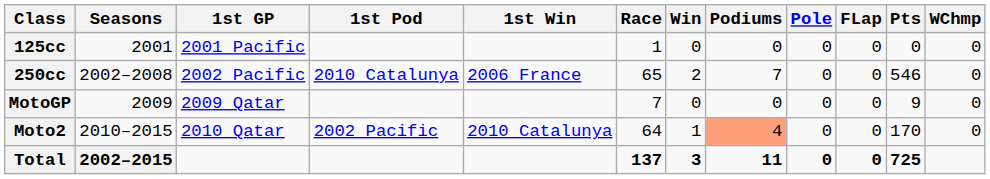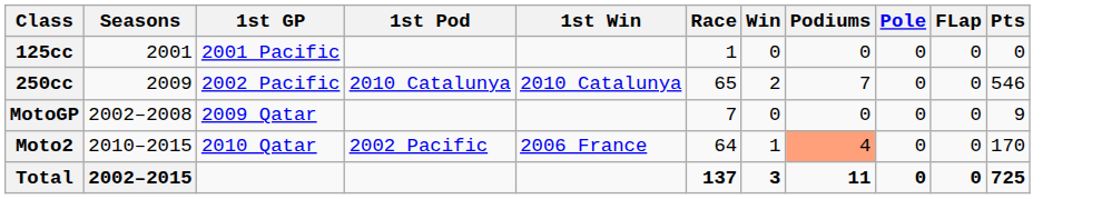- column: WChmp | 0 | 0 | 0 | 0
250cc | Seasons: 2002–2008 -> 2009
250cc | 1st Win: 2006 France -> 2010 Catalunya
MotoGP | Seasons: 2009 -> 2002–2008
Moto2 | 1st Win: 2010 Catalunya -> 2006 France
